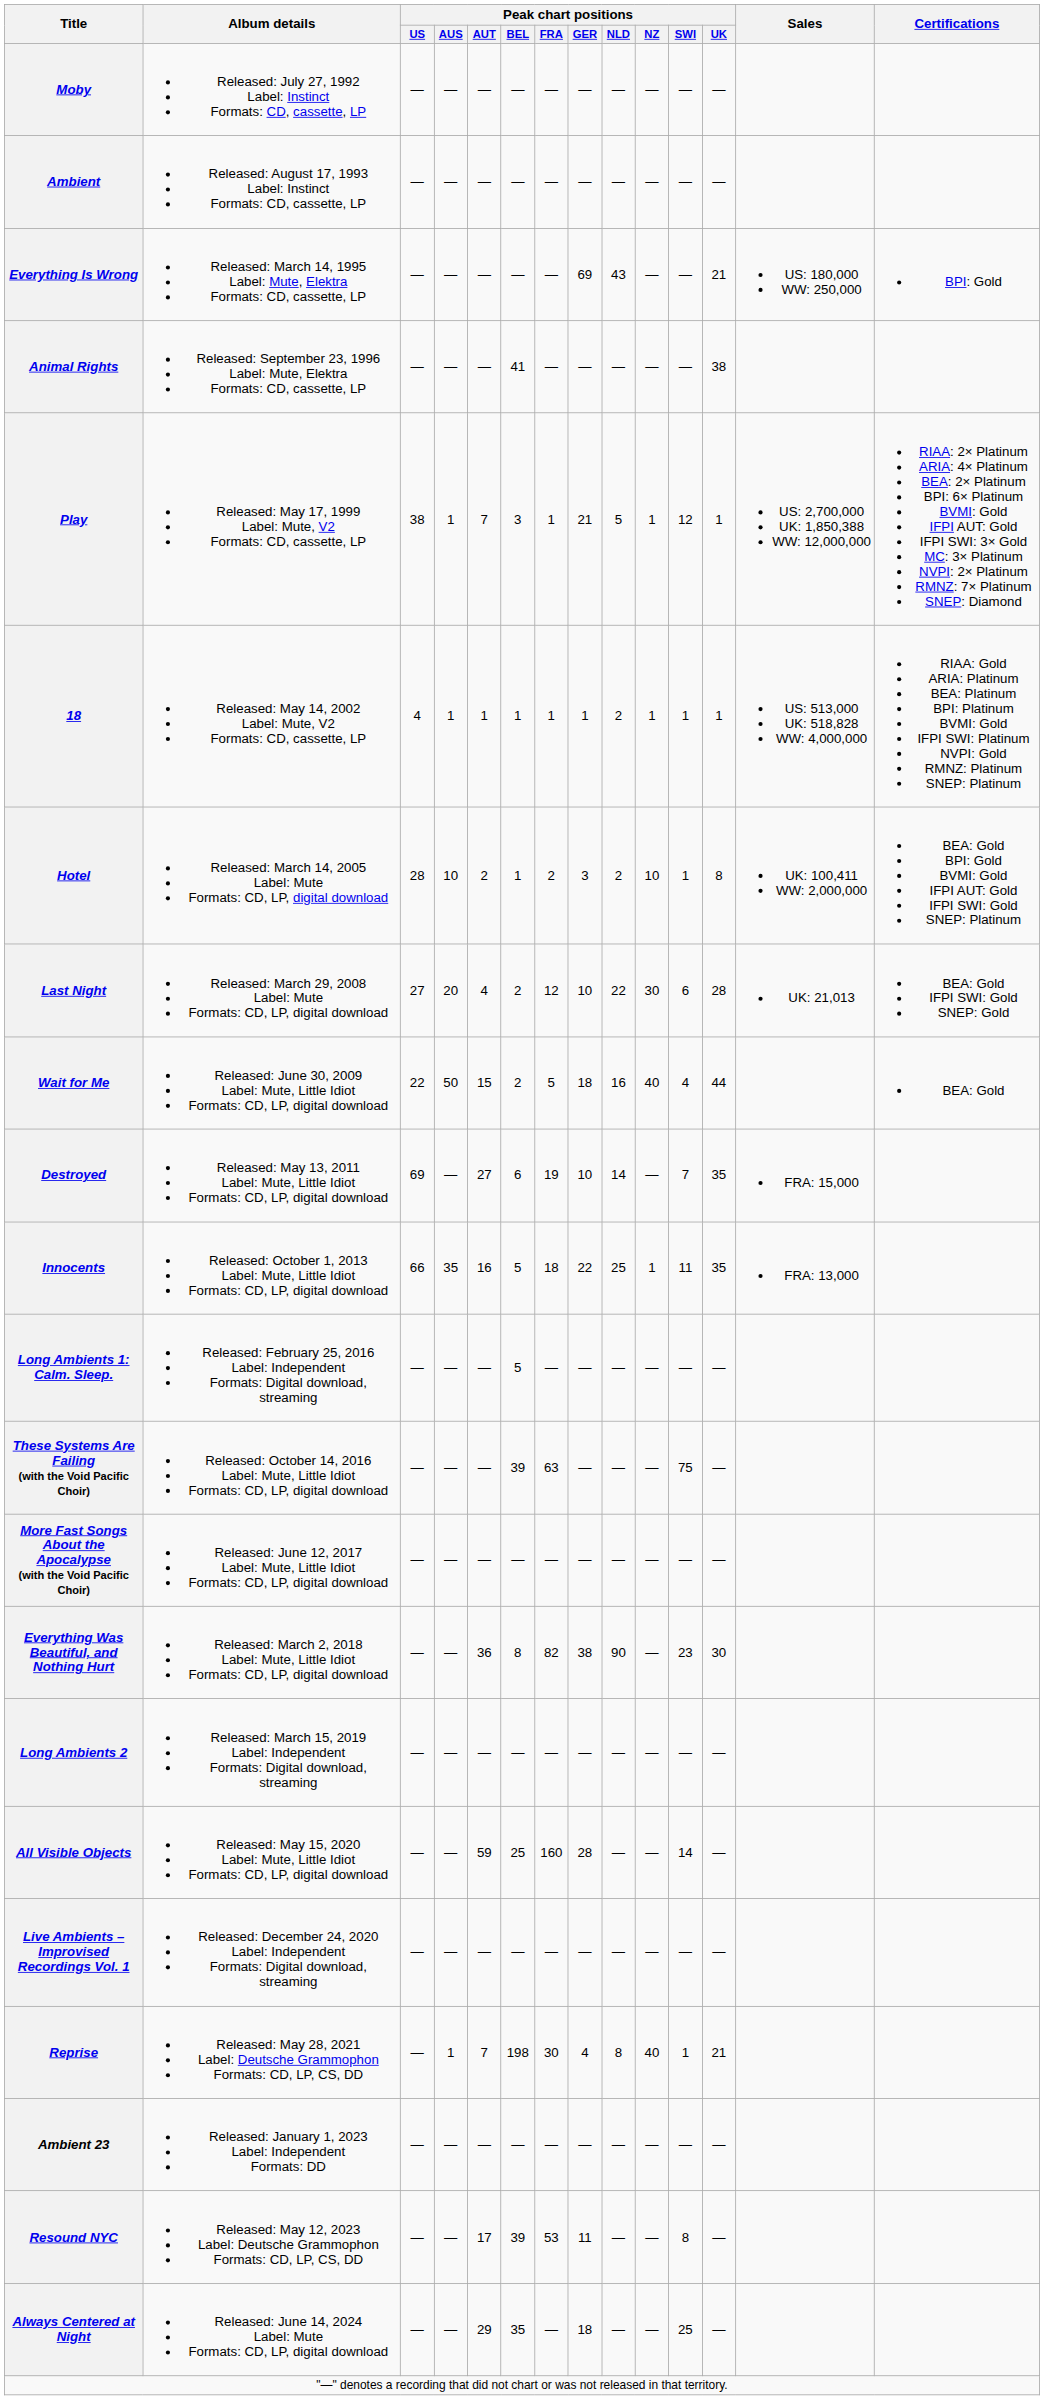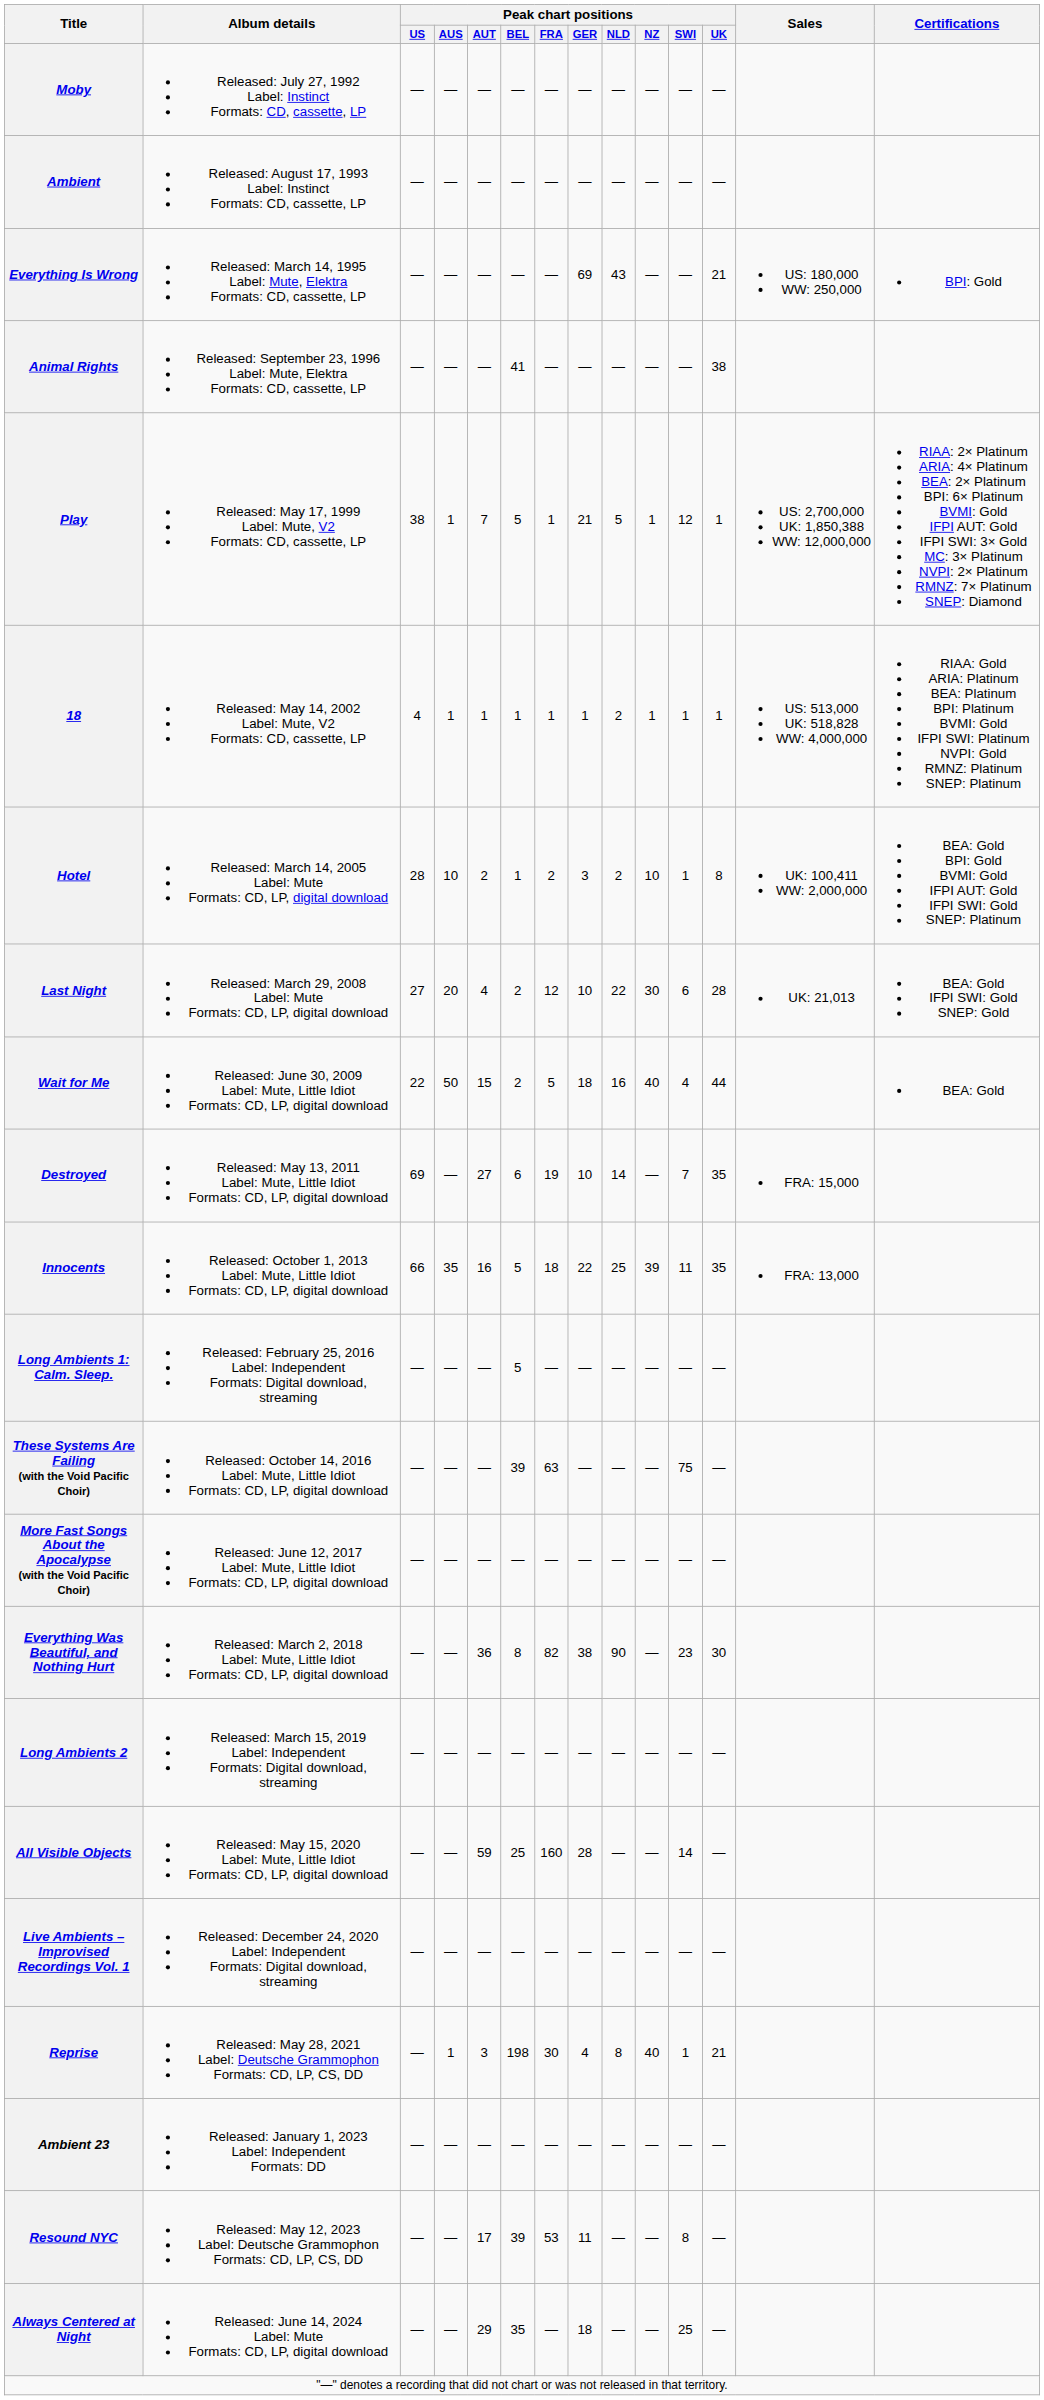Play | Peak chart positions / BEL: 3 -> 5
Innocents | Peak chart positions / NZ: 1 -> 39
Reprise | Peak chart positions / AUT: 7 -> 3
